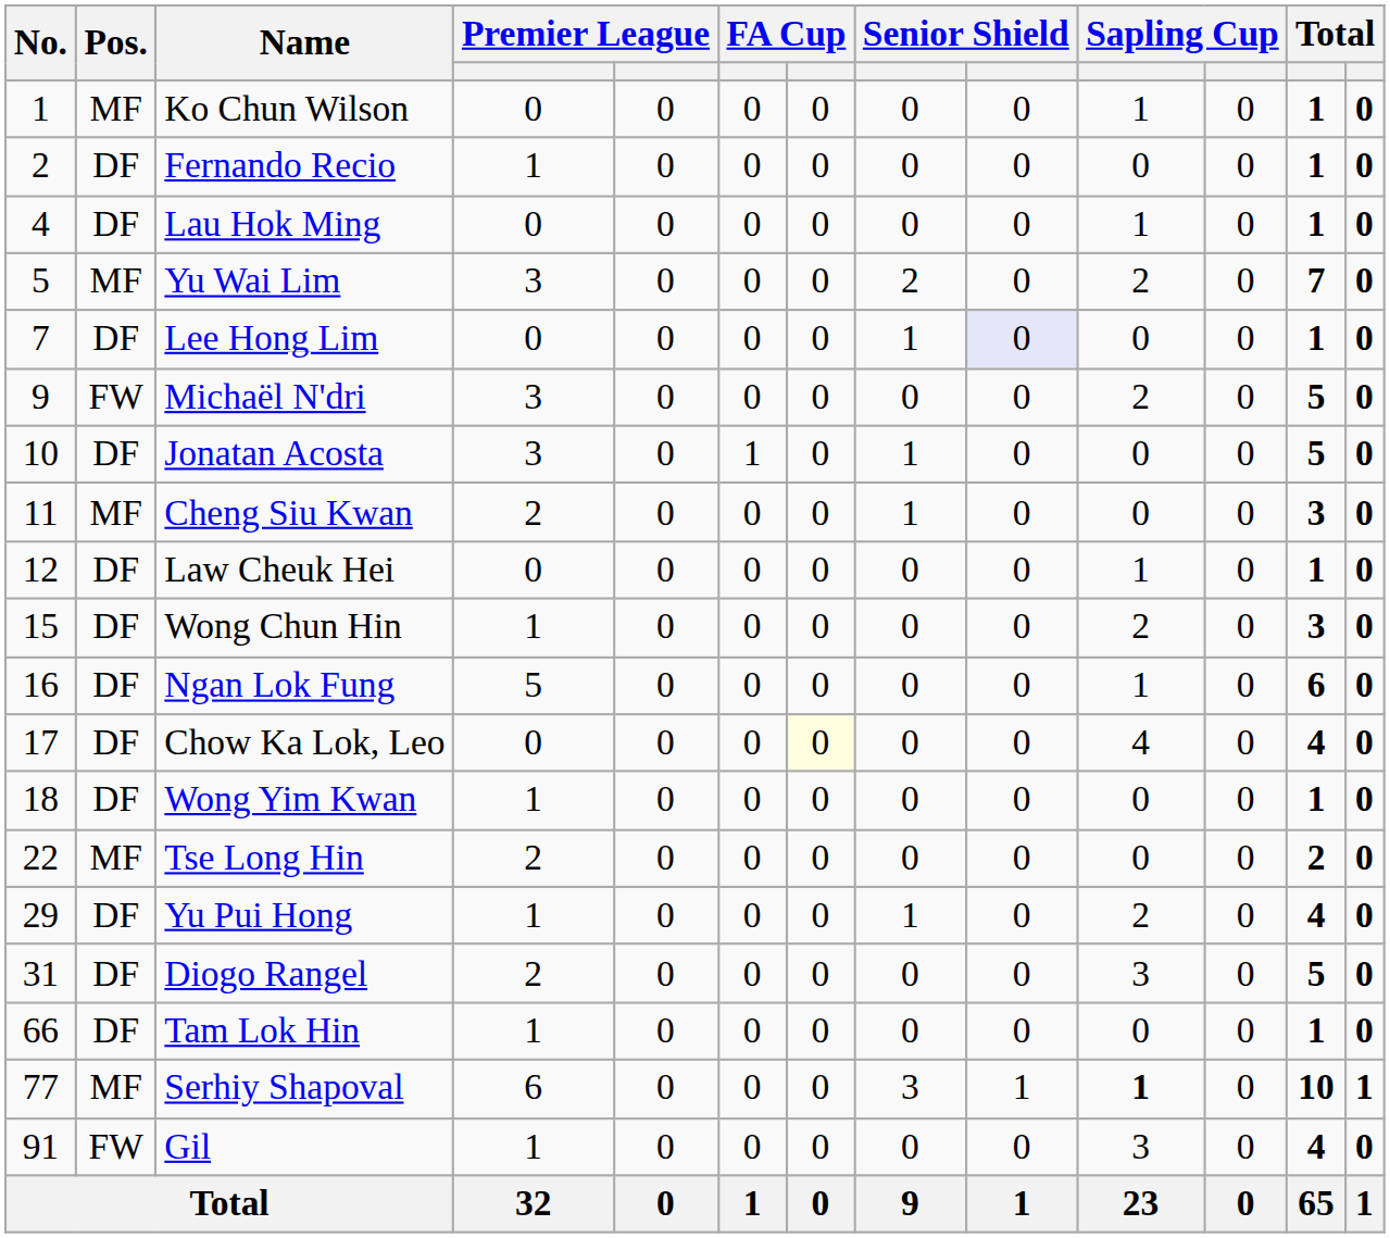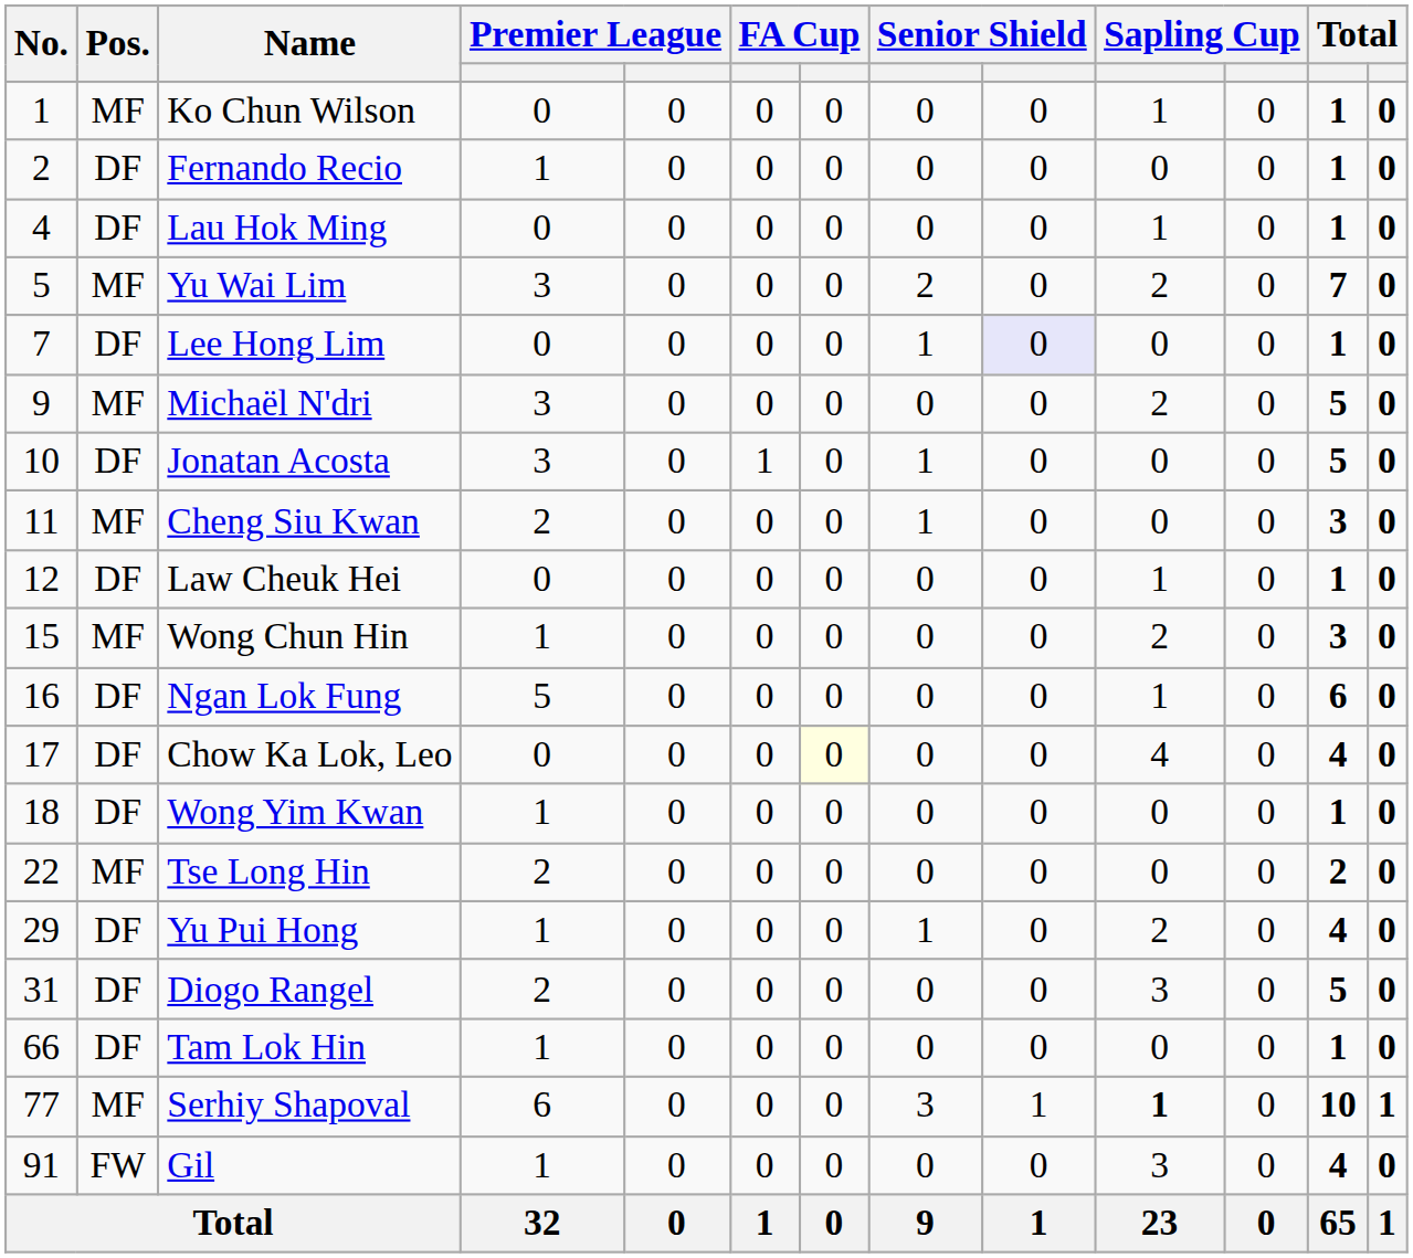Michaël N'dri | Pos.: FW -> MF
Wong Chun Hin | Pos.: DF -> MF
